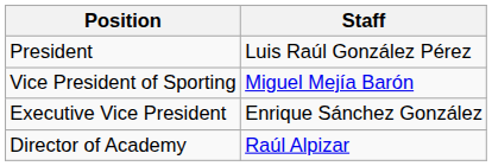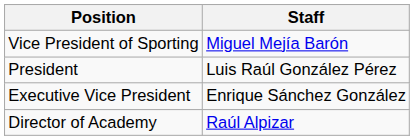rows swapped: President <-> Vice President of Sporting
